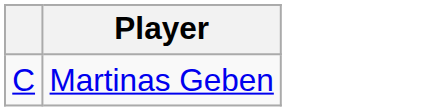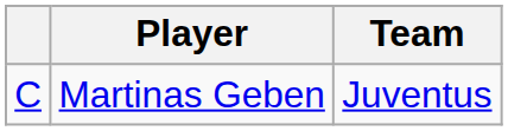+ column: Team | Juventus
